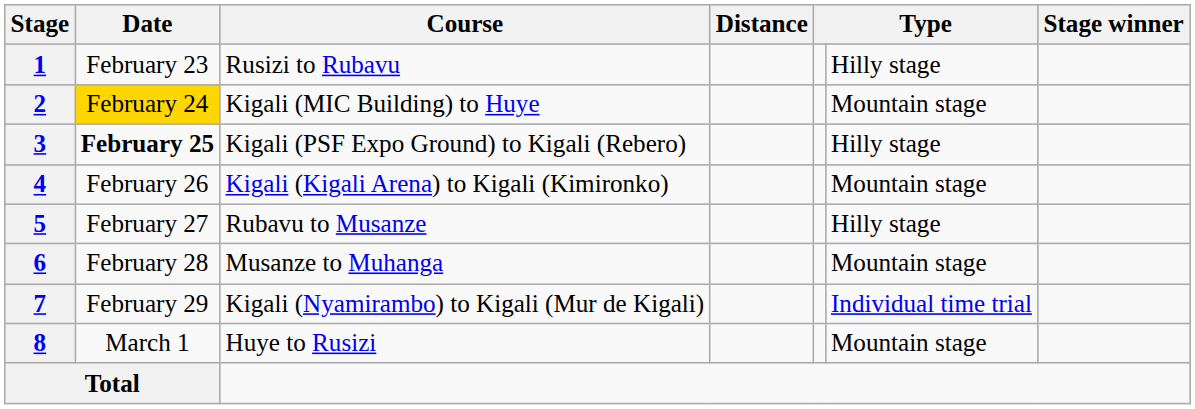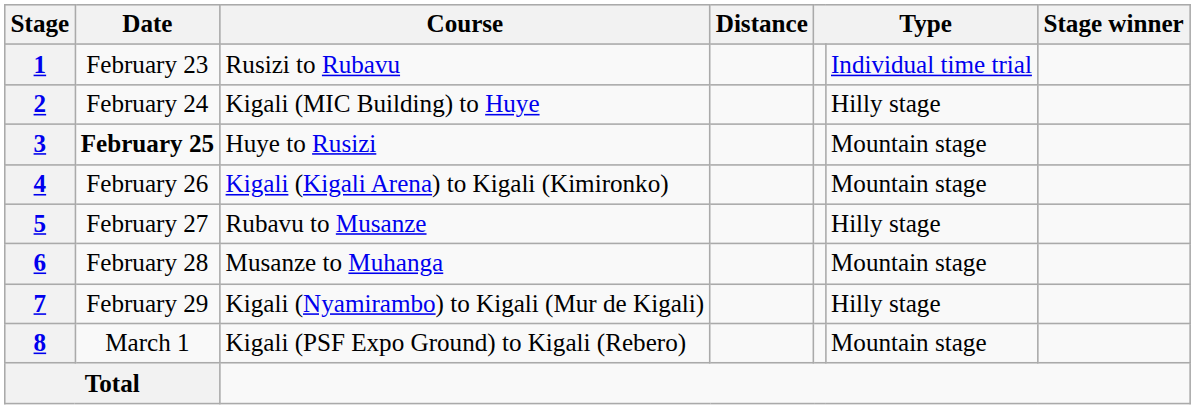1 | column 6: Hilly stage -> Individual time trial
2 | Date: gold background -> no background
2 | column 6: Mountain stage -> Hilly stage
3 | Course: Kigali (PSF Expo Ground) to Kigali (Rebero) -> Huye to Rusizi
3 | column 6: Hilly stage -> Mountain stage
7 | column 6: Individual time trial -> Hilly stage
8 | Course: Huye to Rusizi -> Kigali (PSF Expo Ground) to Kigali (Rebero)
